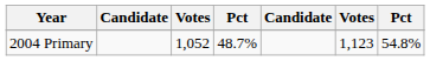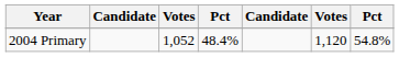2004 Primary | column 4: 48.7% -> 48.4%
2004 Primary | column 6: 1,123 -> 1,120
